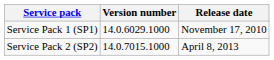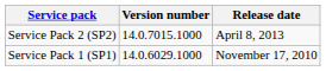rows swapped: Service Pack 1 (SP1) <-> Service Pack 2 (SP2)
